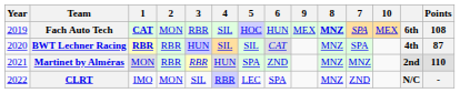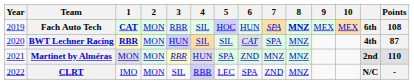columns swapped: 7 <-> 9
BWT Lechner Racing | 2: RBR -> MON
Martinet by Alméras | 2: RBR -> MON
